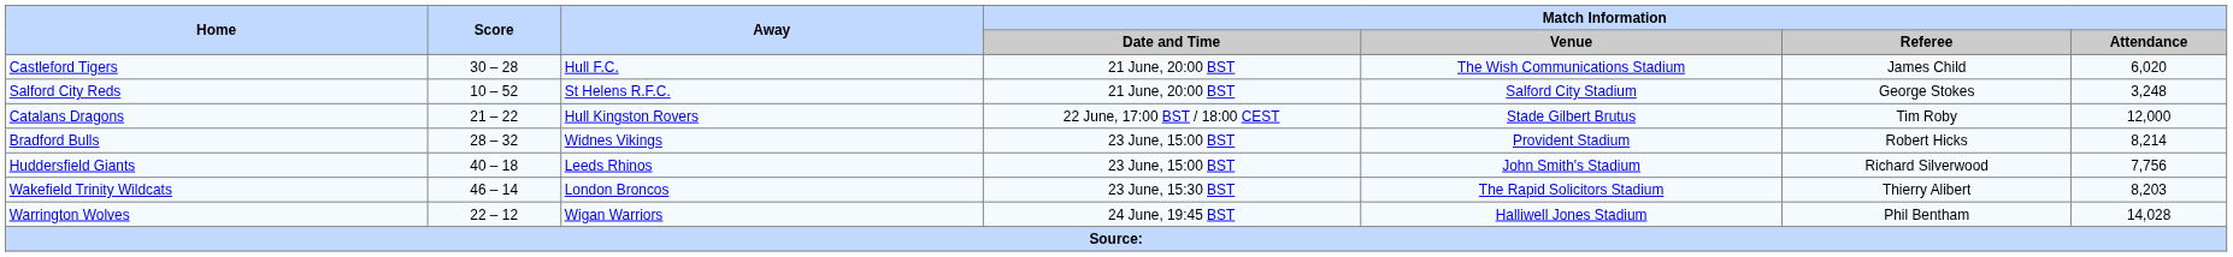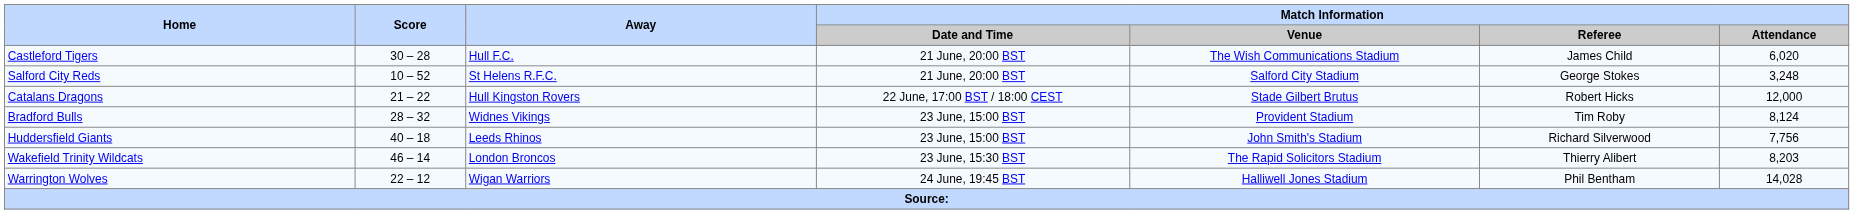Catalans Dragons | Match Information / Referee: Tim Roby -> Robert Hicks
Bradford Bulls | Match Information / Referee: Robert Hicks -> Tim Roby
Bradford Bulls | Match Information / Attendance: 8,214 -> 8,124
